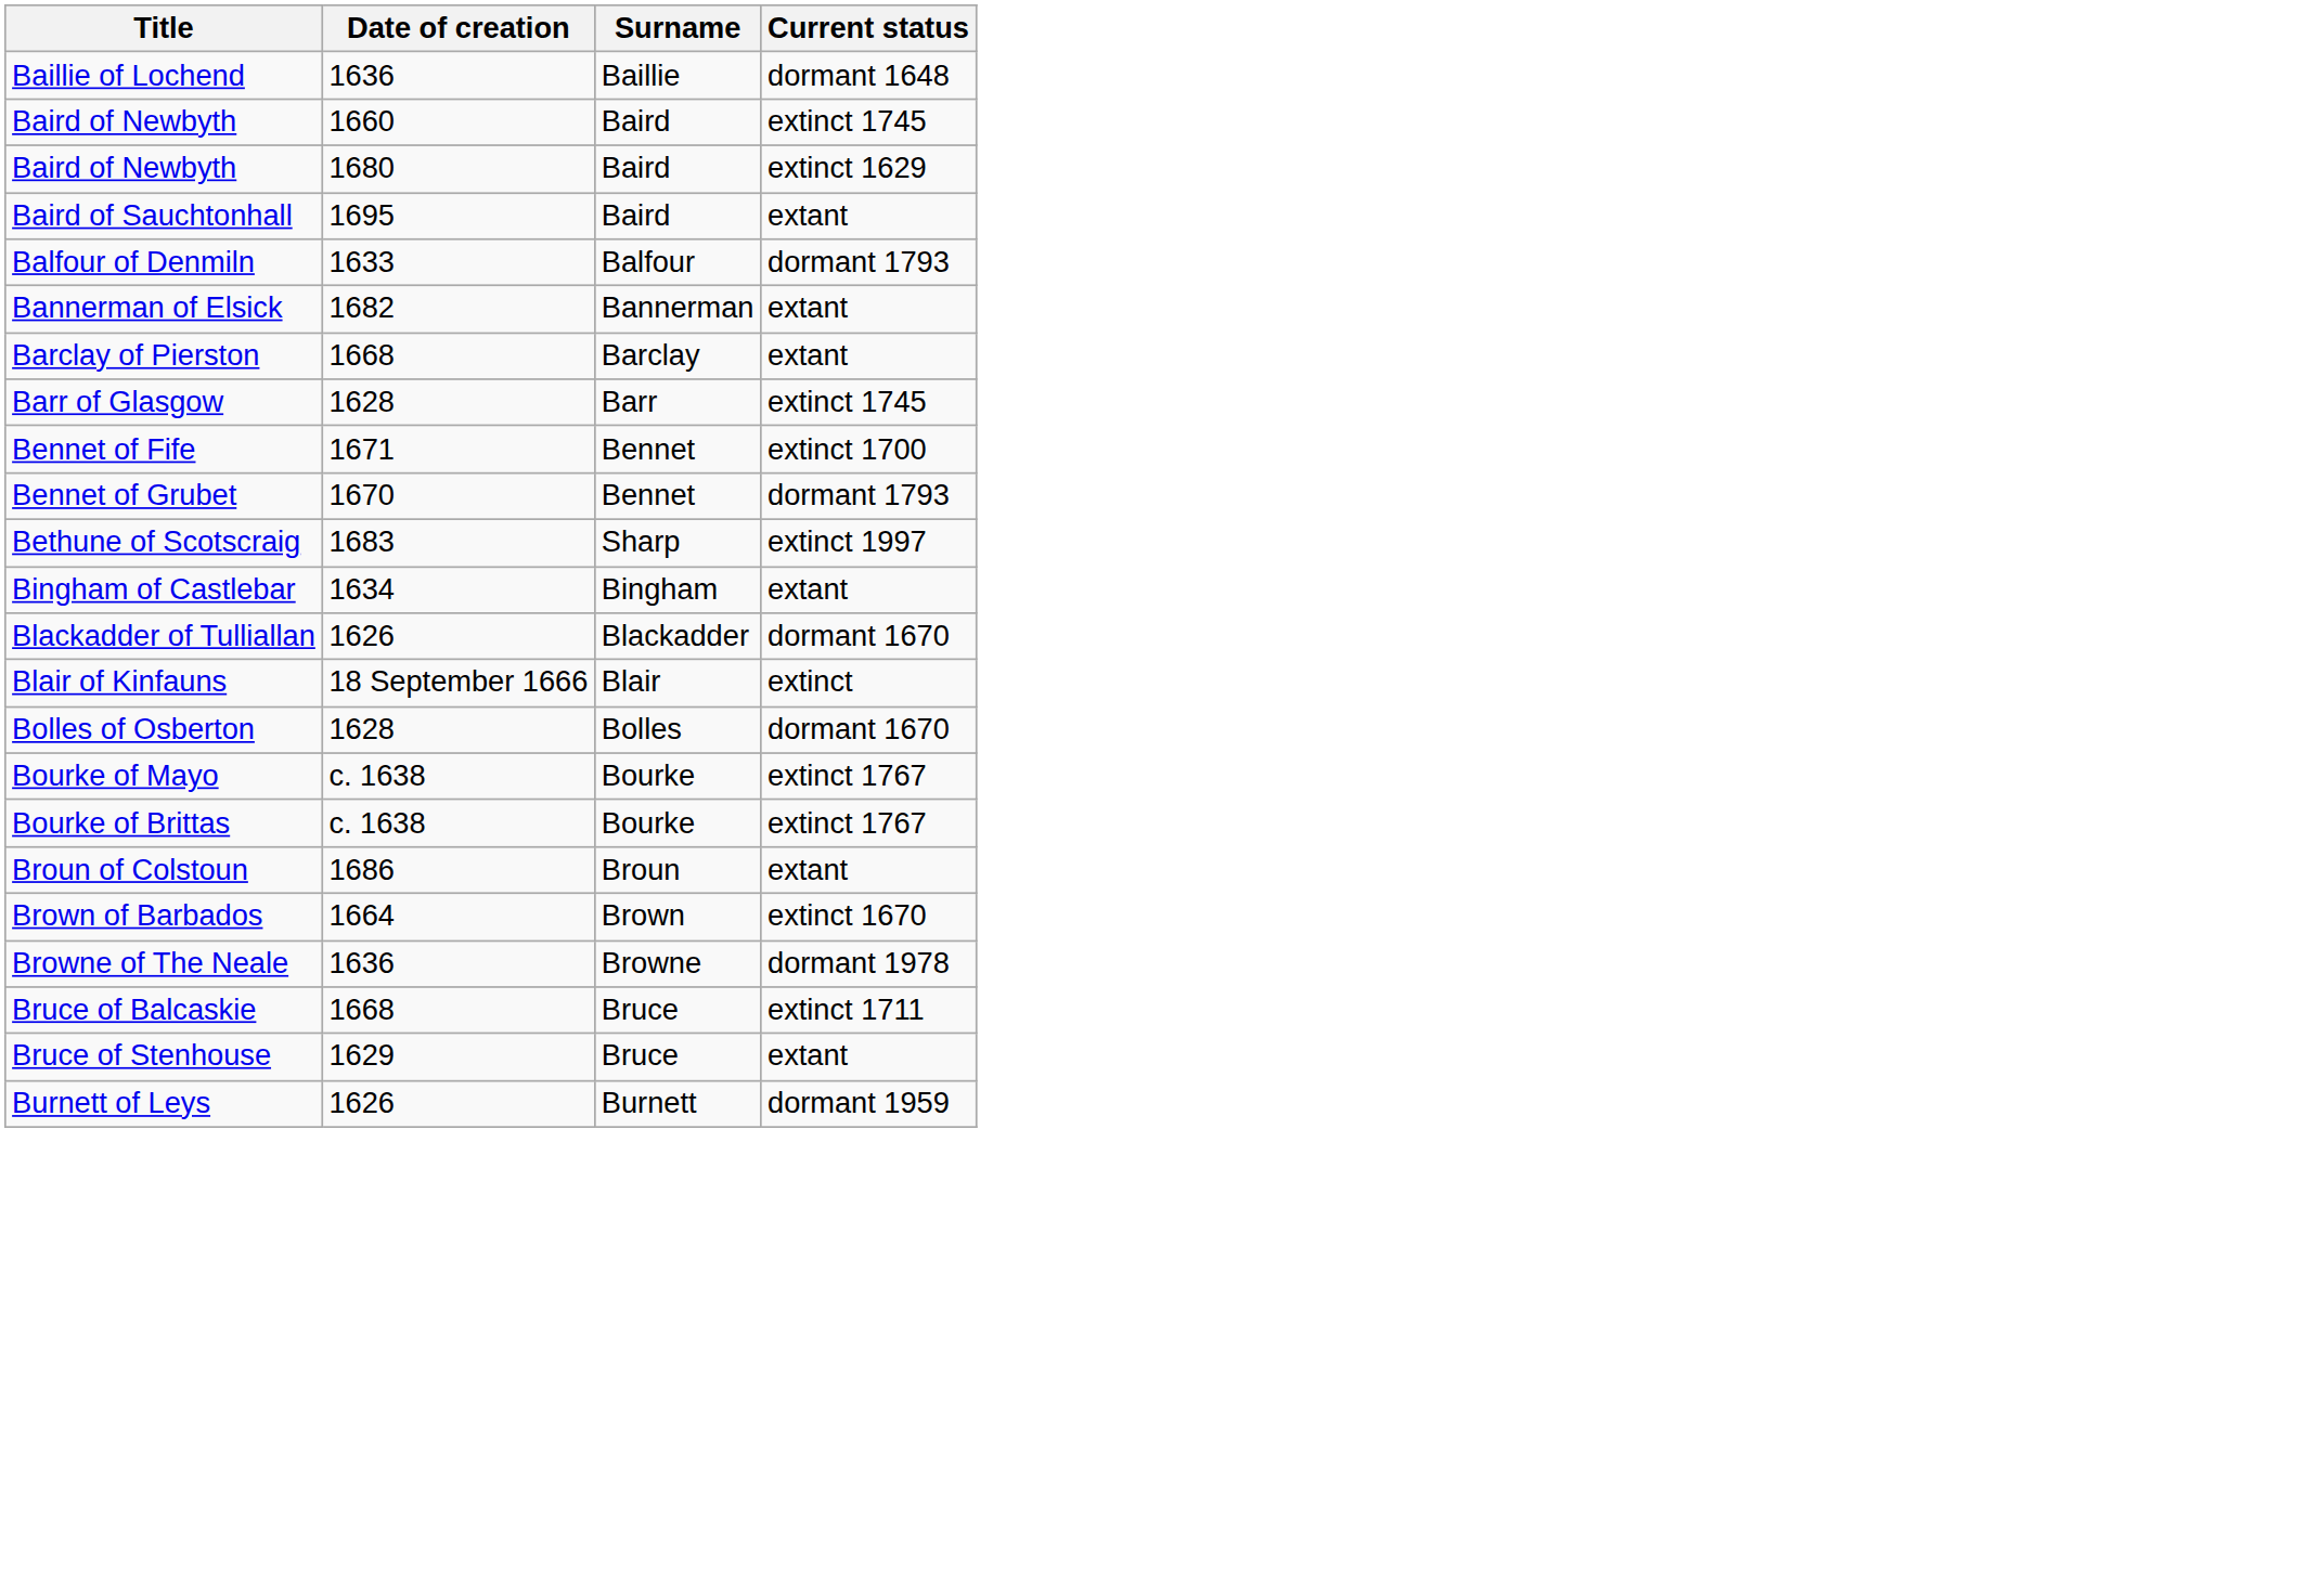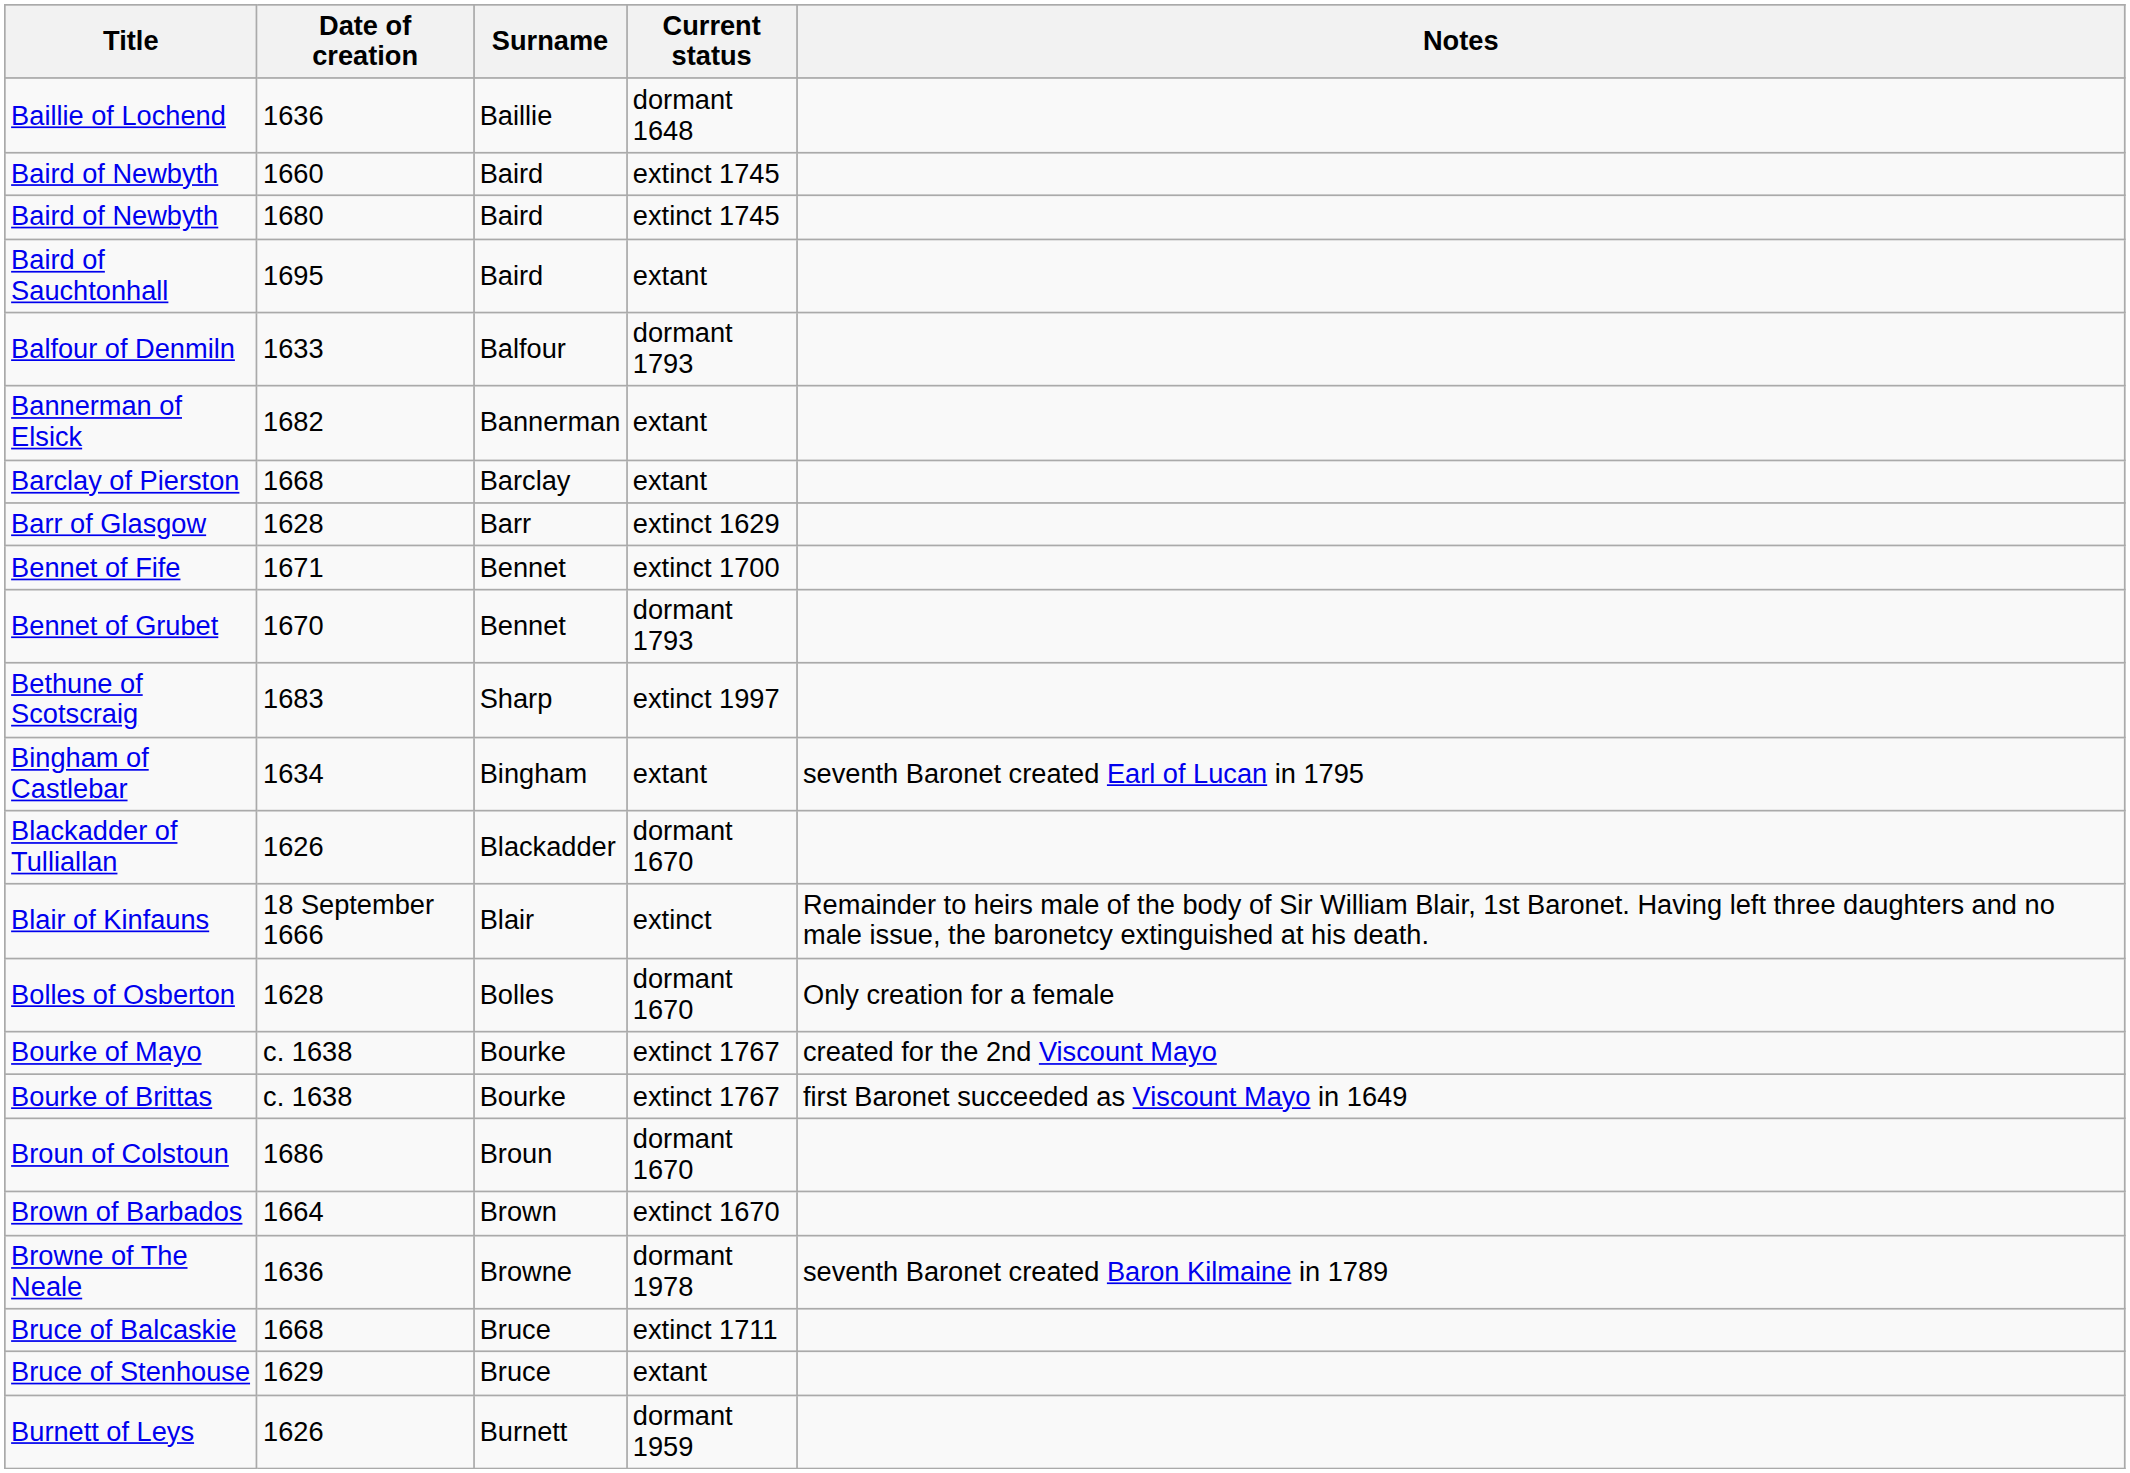+ column: Notes | seventh Baronet created Earl of Lucan in 1795 | Remainder to heirs male of the body of Sir William Blair, 1st Baronet. Having left three daughters and no male issue, the baronetcy extinguished at his death. | Only creation for a female | created for the 2nd Viscount Mayo | first Baronet succeeded as Viscount Mayo in 1649 | seventh Baronet created Baron Kilmaine in 1789
Baird of Newbyth / 1680 | Current status: extinct 1629 -> extinct 1745
Barr of Glasgow | Current status: extinct 1745 -> extinct 1629
Broun of Colstoun | Current status: extant -> dormant 1670
